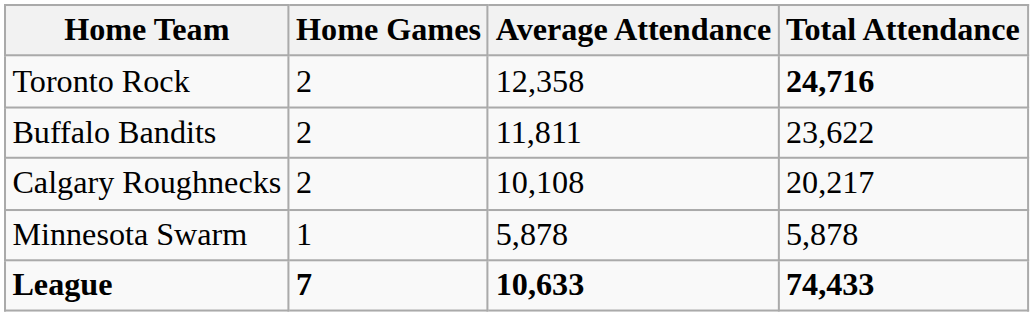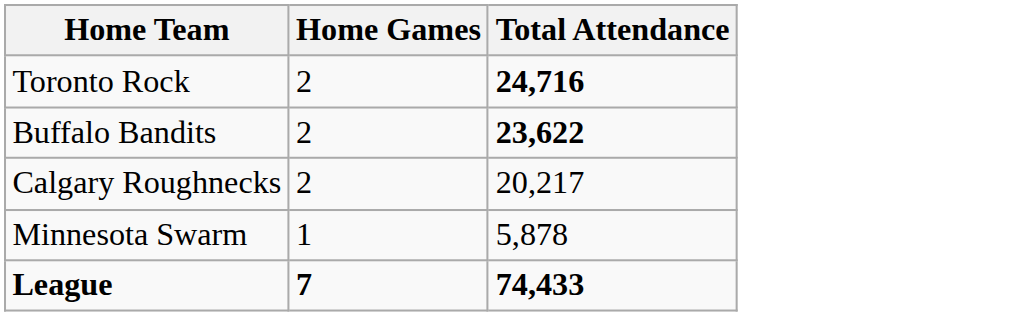- column: Average Attendance | 12,358 | 11,811 | 10,108 | 5,878 | 10,633
Buffalo Bandits | Total Attendance: normal -> bold
